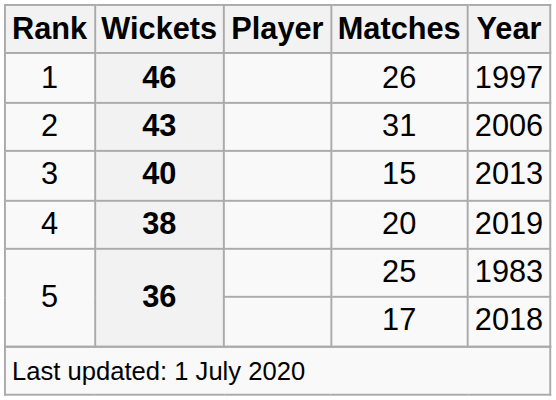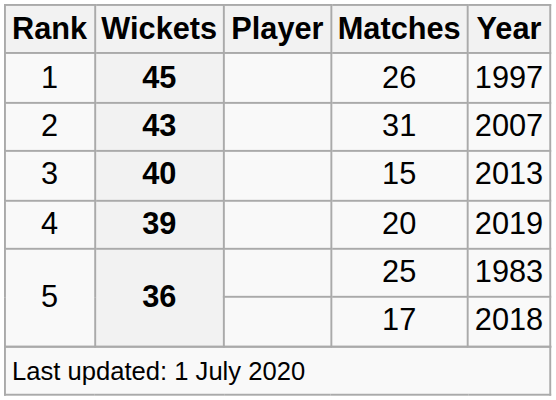26 | Wickets: 46 -> 45
31 | Year: 2006 -> 2007
20 | Wickets: 38 -> 39
